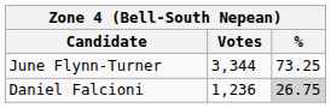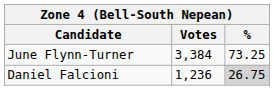June Flynn-Turner | Votes: 3,344 -> 3,384
